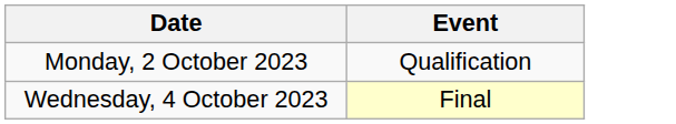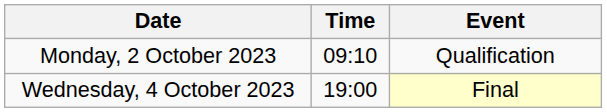+ column: Time | 09:10 | 19:00
